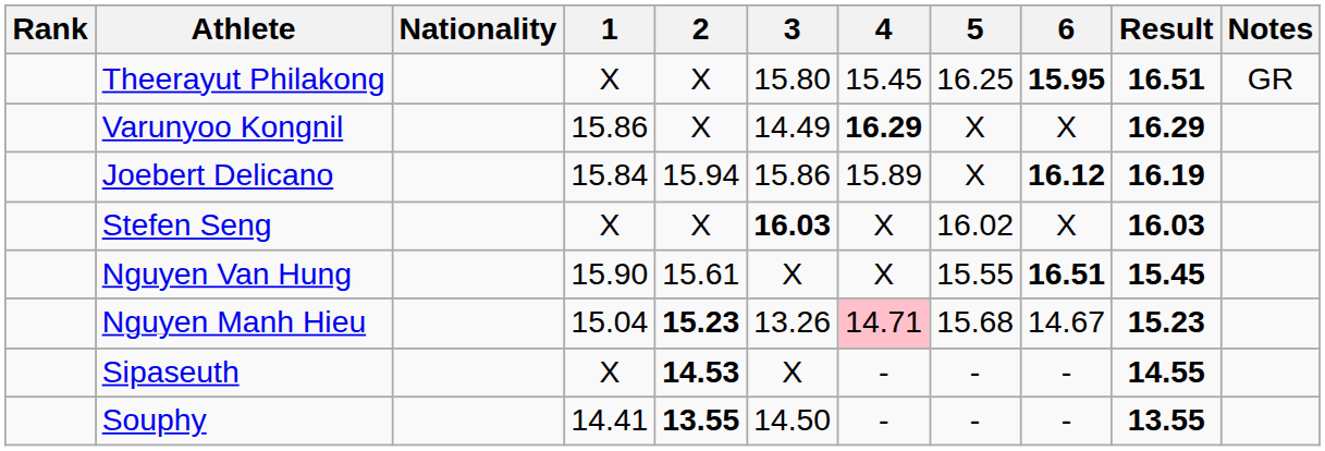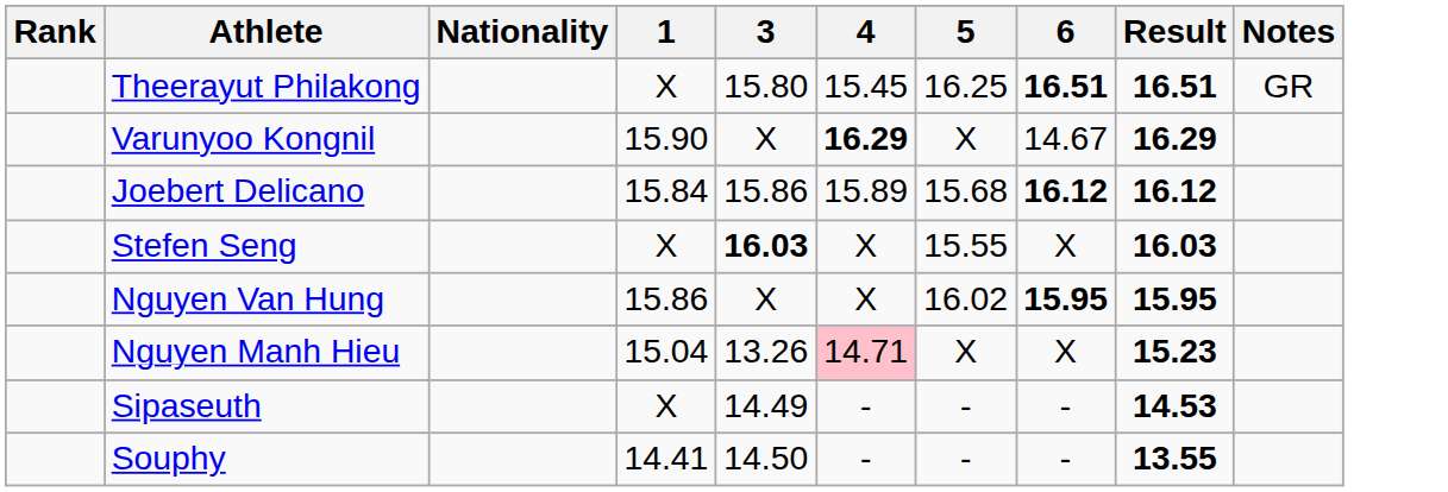- column: 2 | X | X | 15.94 | X | 15.61 | 15.23 | 14.53 | 13.55
Theerayut Philakong | 6: 15.95 -> 16.51
Varunyoo Kongnil | 1: 15.86 -> 15.90
Varunyoo Kongnil | 3: 14.49 -> X
Varunyoo Kongnil | 6: X -> 14.67
Joebert Delicano | 5: X -> 15.68
Joebert Delicano | Result: 16.19 -> 16.12
Stefen Seng | 5: 16.02 -> 15.55
Nguyen Van Hung | 1: 15.90 -> 15.86
Nguyen Van Hung | 5: 15.55 -> 16.02
Nguyen Van Hung | 6: 16.51 -> 15.95
Nguyen Van Hung | Result: 15.45 -> 15.95
Nguyen Manh Hieu | 5: 15.68 -> X
Nguyen Manh Hieu | 6: 14.67 -> X
Sipaseuth | 3: X -> 14.49
Sipaseuth | Result: 14.55 -> 14.53
